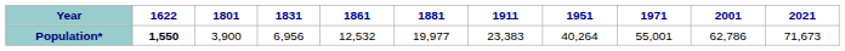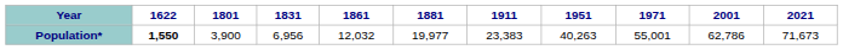Population* | 1861: 12,532 -> 12,032
Population* | 1951: 40,264 -> 40,263
